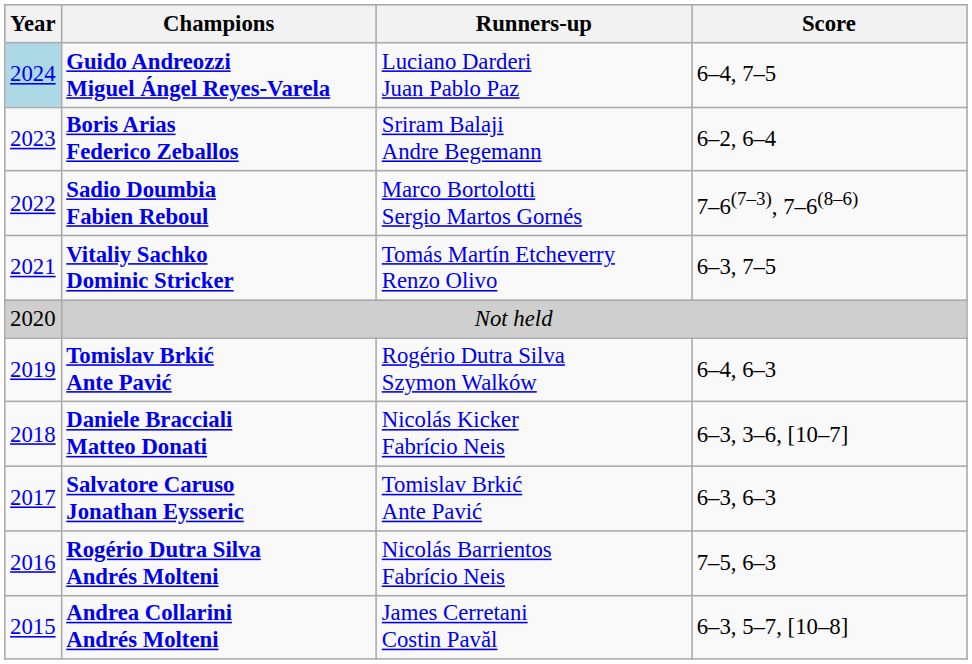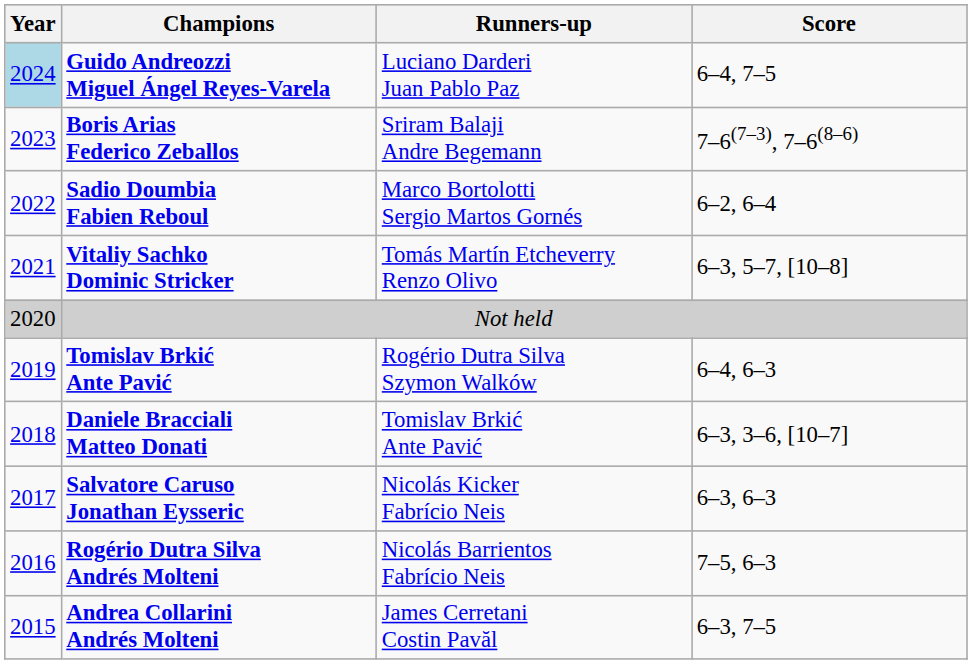Boris Arias Federico Zeballos | Score: 6–2, 6–4 -> 7–6(7–3), 7–6(8–6)
Sadio Doumbia Fabien Reboul | Score: 7–6(7–3), 7–6(8–6) -> 6–2, 6–4
Vitaliy Sachko Dominic Stricker | Score: 6–3, 7–5 -> 6–3, 5–7, [10–8]
Daniele Bracciali Matteo Donati | Runners-up: Nicolás Kicker Fabrício Neis -> Tomislav Brkić Ante Pavić
Salvatore Caruso Jonathan Eysseric | Runners-up: Tomislav Brkić Ante Pavić -> Nicolás Kicker Fabrício Neis
Andrea Collarini Andrés Molteni | Score: 6–3, 5–7, [10–8] -> 6–3, 7–5
